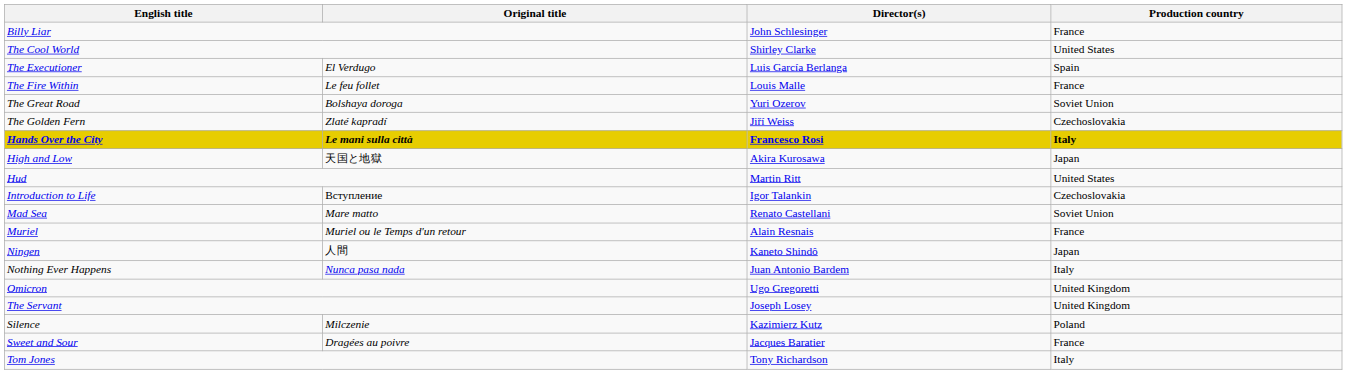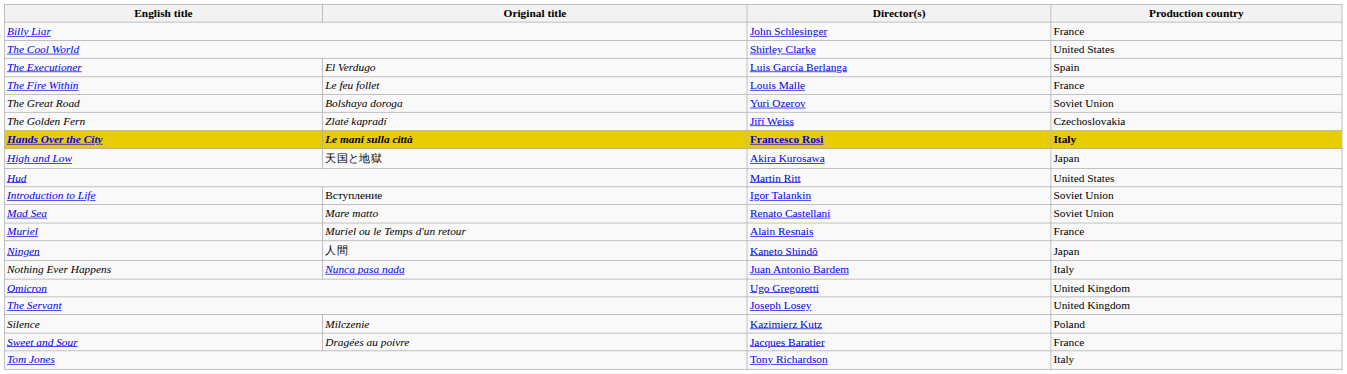Introduction to Life | Production country: Czechoslovakia -> Soviet Union
